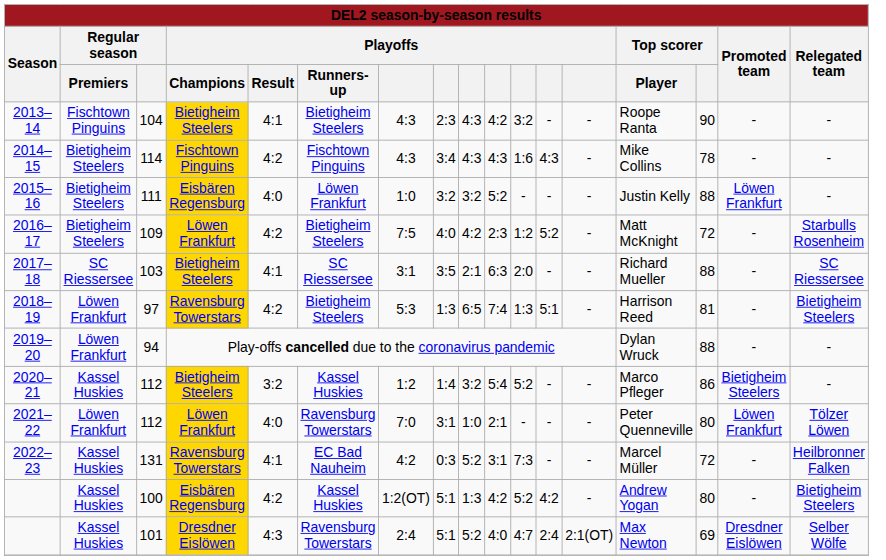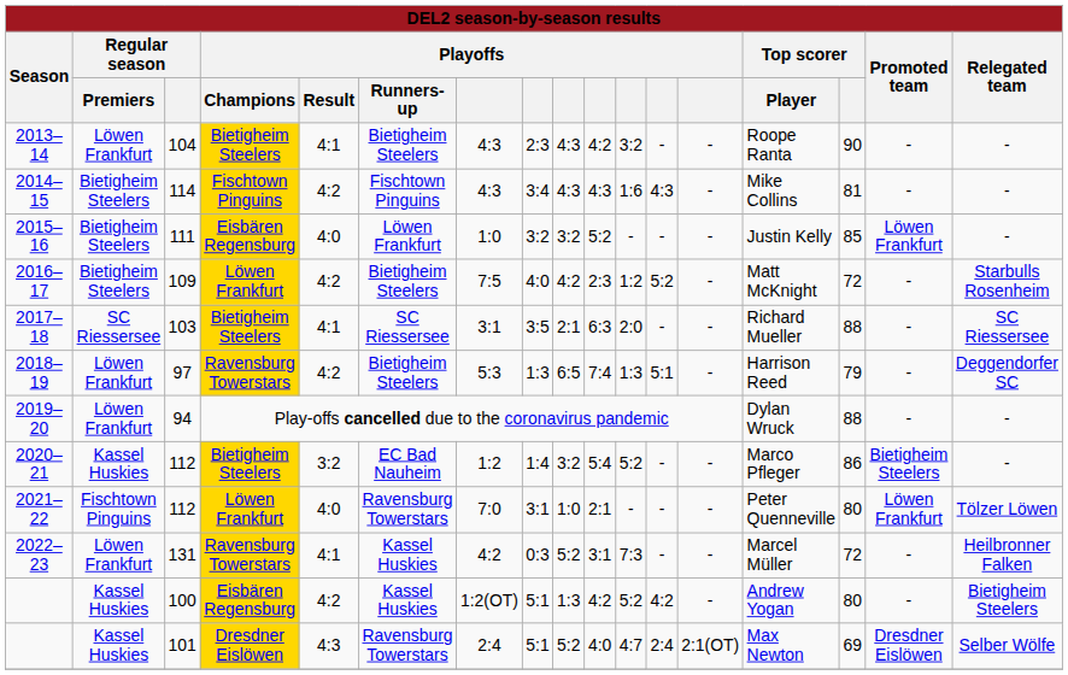2013–14 | Regular season / Premiers: Fischtown Pinguins -> Löwen Frankfurt
2014–15 | Top scorer: 78 -> 81
2015–16 | Top scorer: 88 -> 85
2018–19 | Top scorer: 81 -> 79
2018–19 | Relegated team: Bietigheim Steelers -> Deggendorfer SC
2020–21 | Playoffs / Runners-up: Kassel Huskies -> EC Bad Nauheim
2021–22 | Regular season / Premiers: Löwen Frankfurt -> Fischtown Pinguins
2022–23 | Regular season / Premiers: Kassel Huskies -> Löwen Frankfurt
2022–23 | Playoffs / Runners-up: EC Bad Nauheim -> Kassel Huskies
